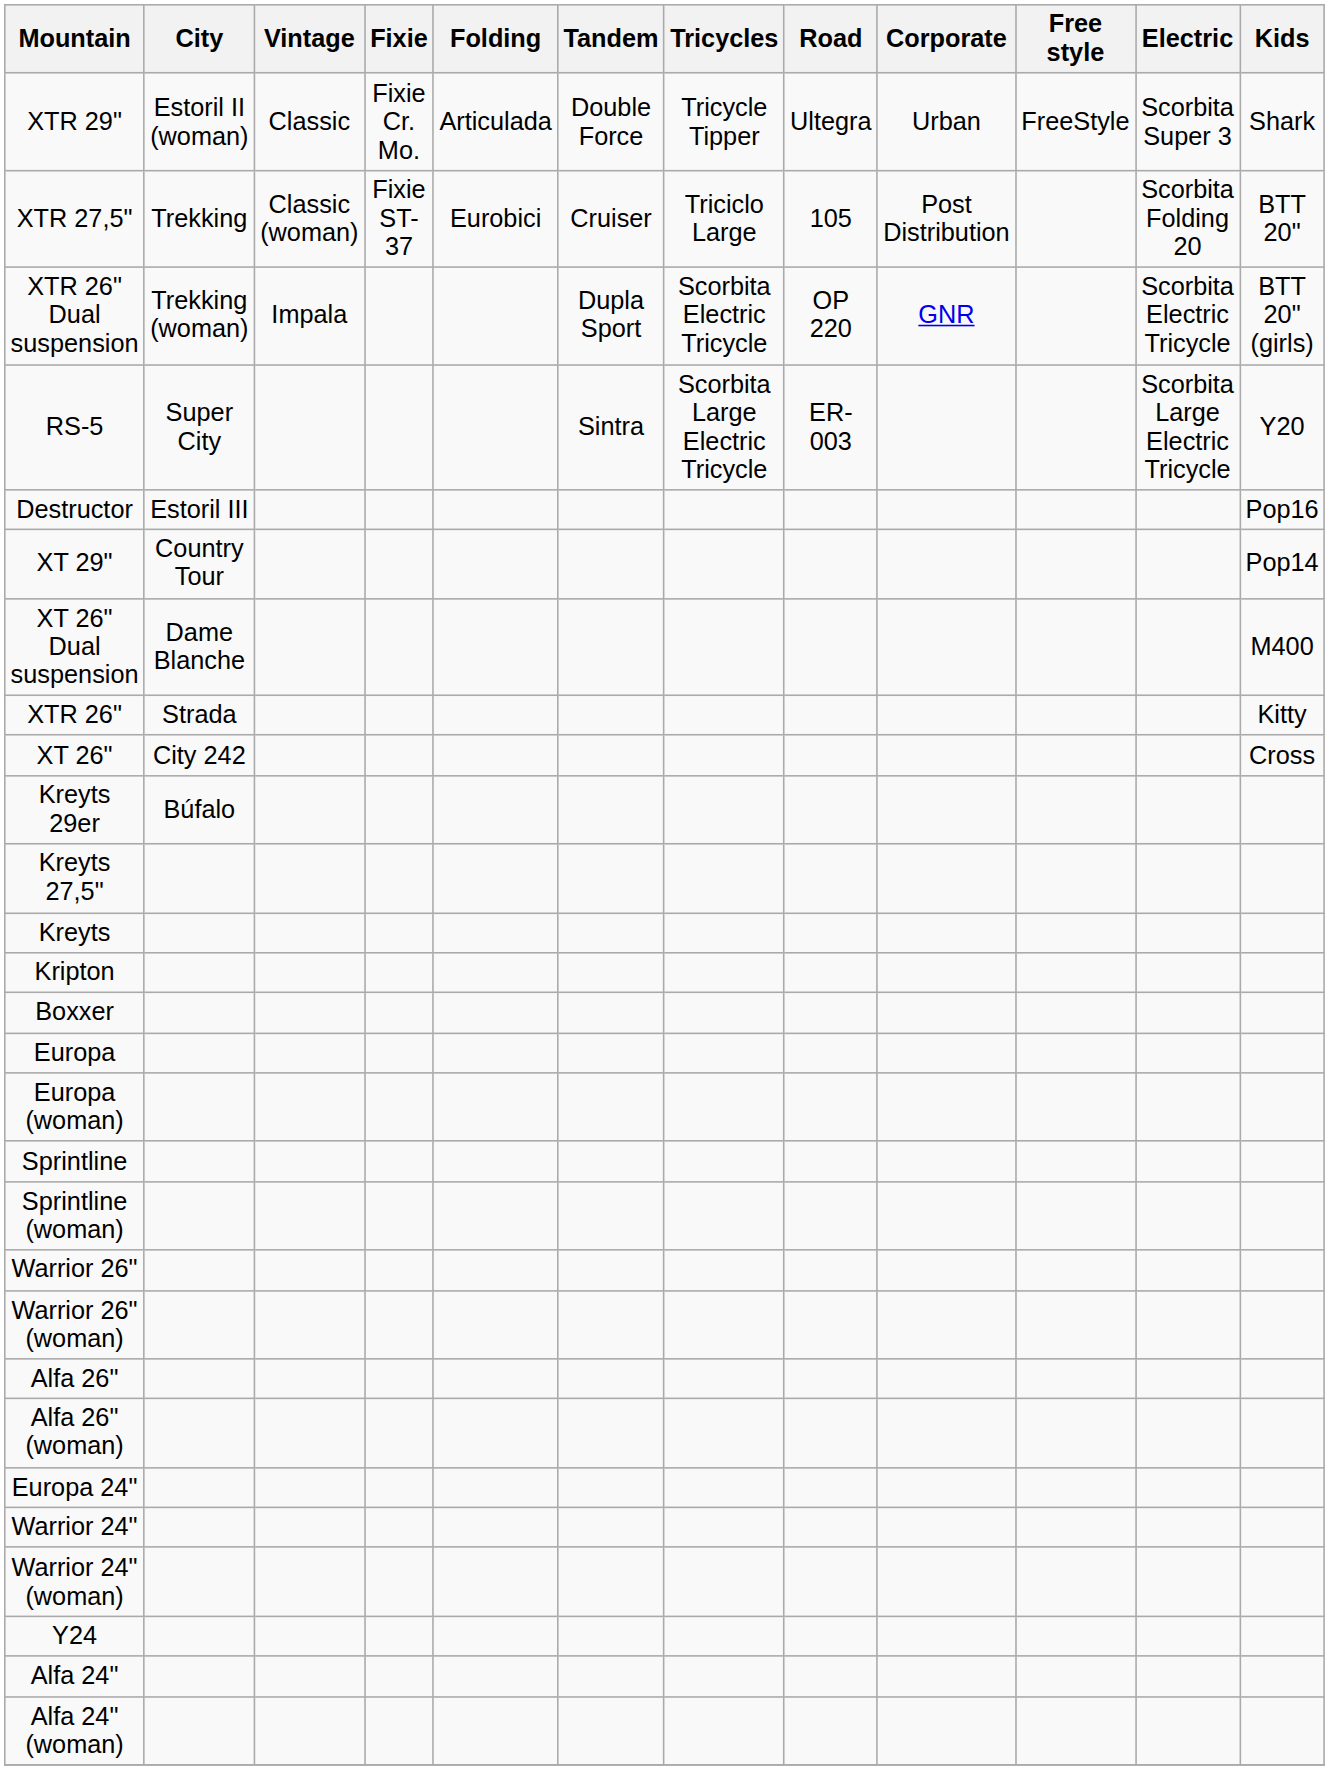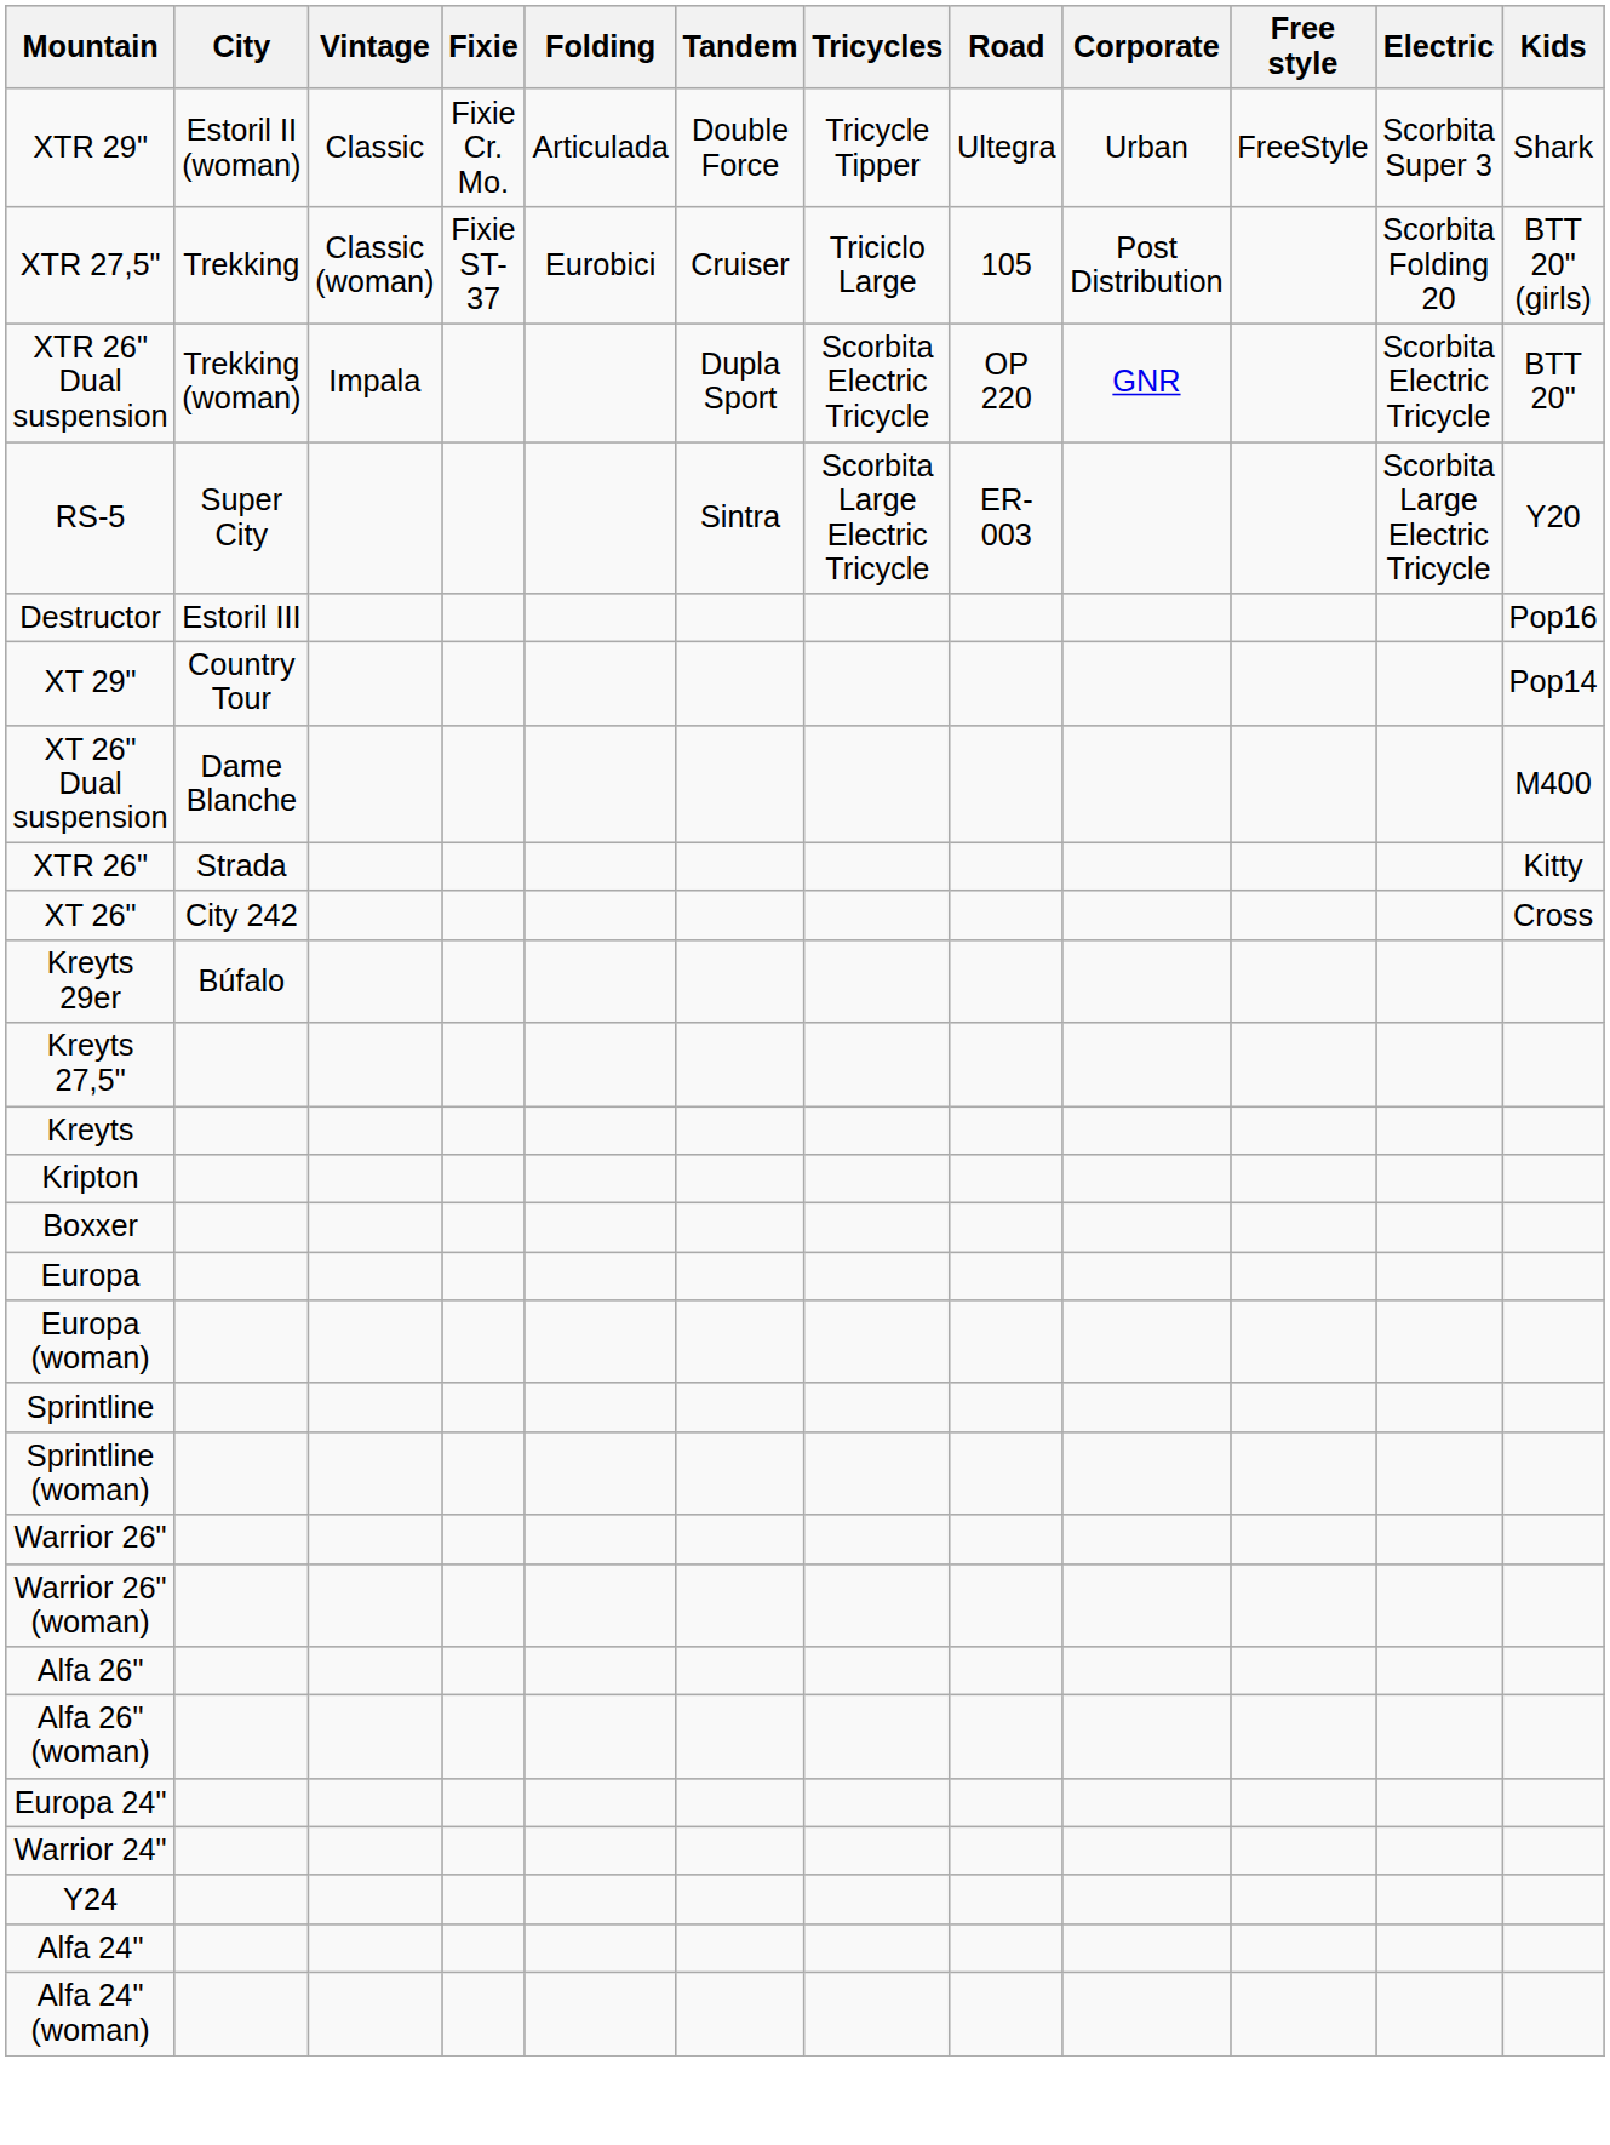XTR 27,5" | Kids: BTT 20" -> BTT 20" (girls)
XTR 26" Dual suspension | Kids: BTT 20" (girls) -> BTT 20"
- row: Warrior 24" (woman)
